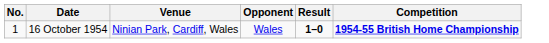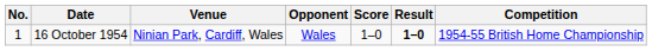+ column: Score | 1–0
16 October 1954 | Competition: bold -> normal
